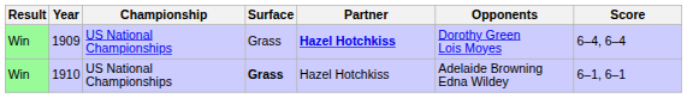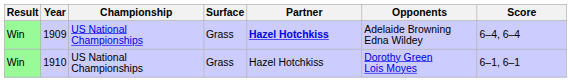1909 | Opponents: Dorothy Green Lois Moyes -> Adelaide Browning Edna Wildey
1910 | Surface: bold -> normal
1910 | Opponents: Adelaide Browning Edna Wildey -> Dorothy Green Lois Moyes
